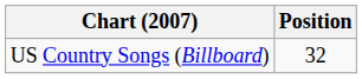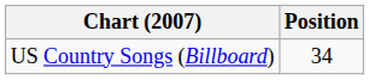US Country Songs (Billboard) | Position: 32 -> 34
